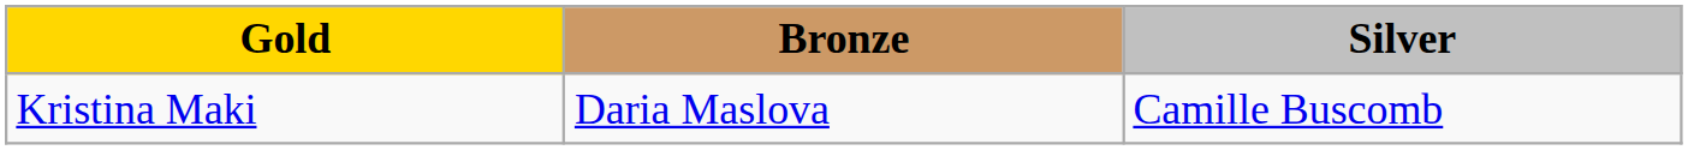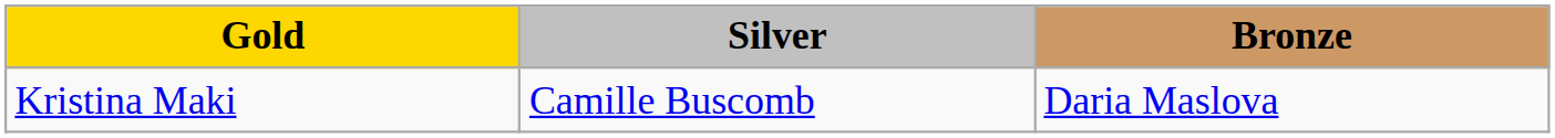columns swapped: Silver <-> Bronze
